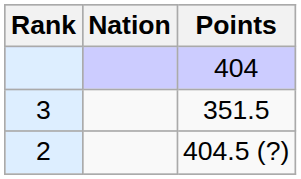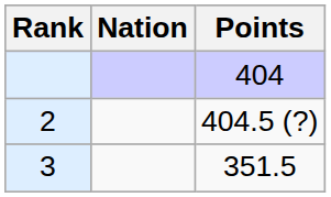rows swapped: 2 <-> 3
